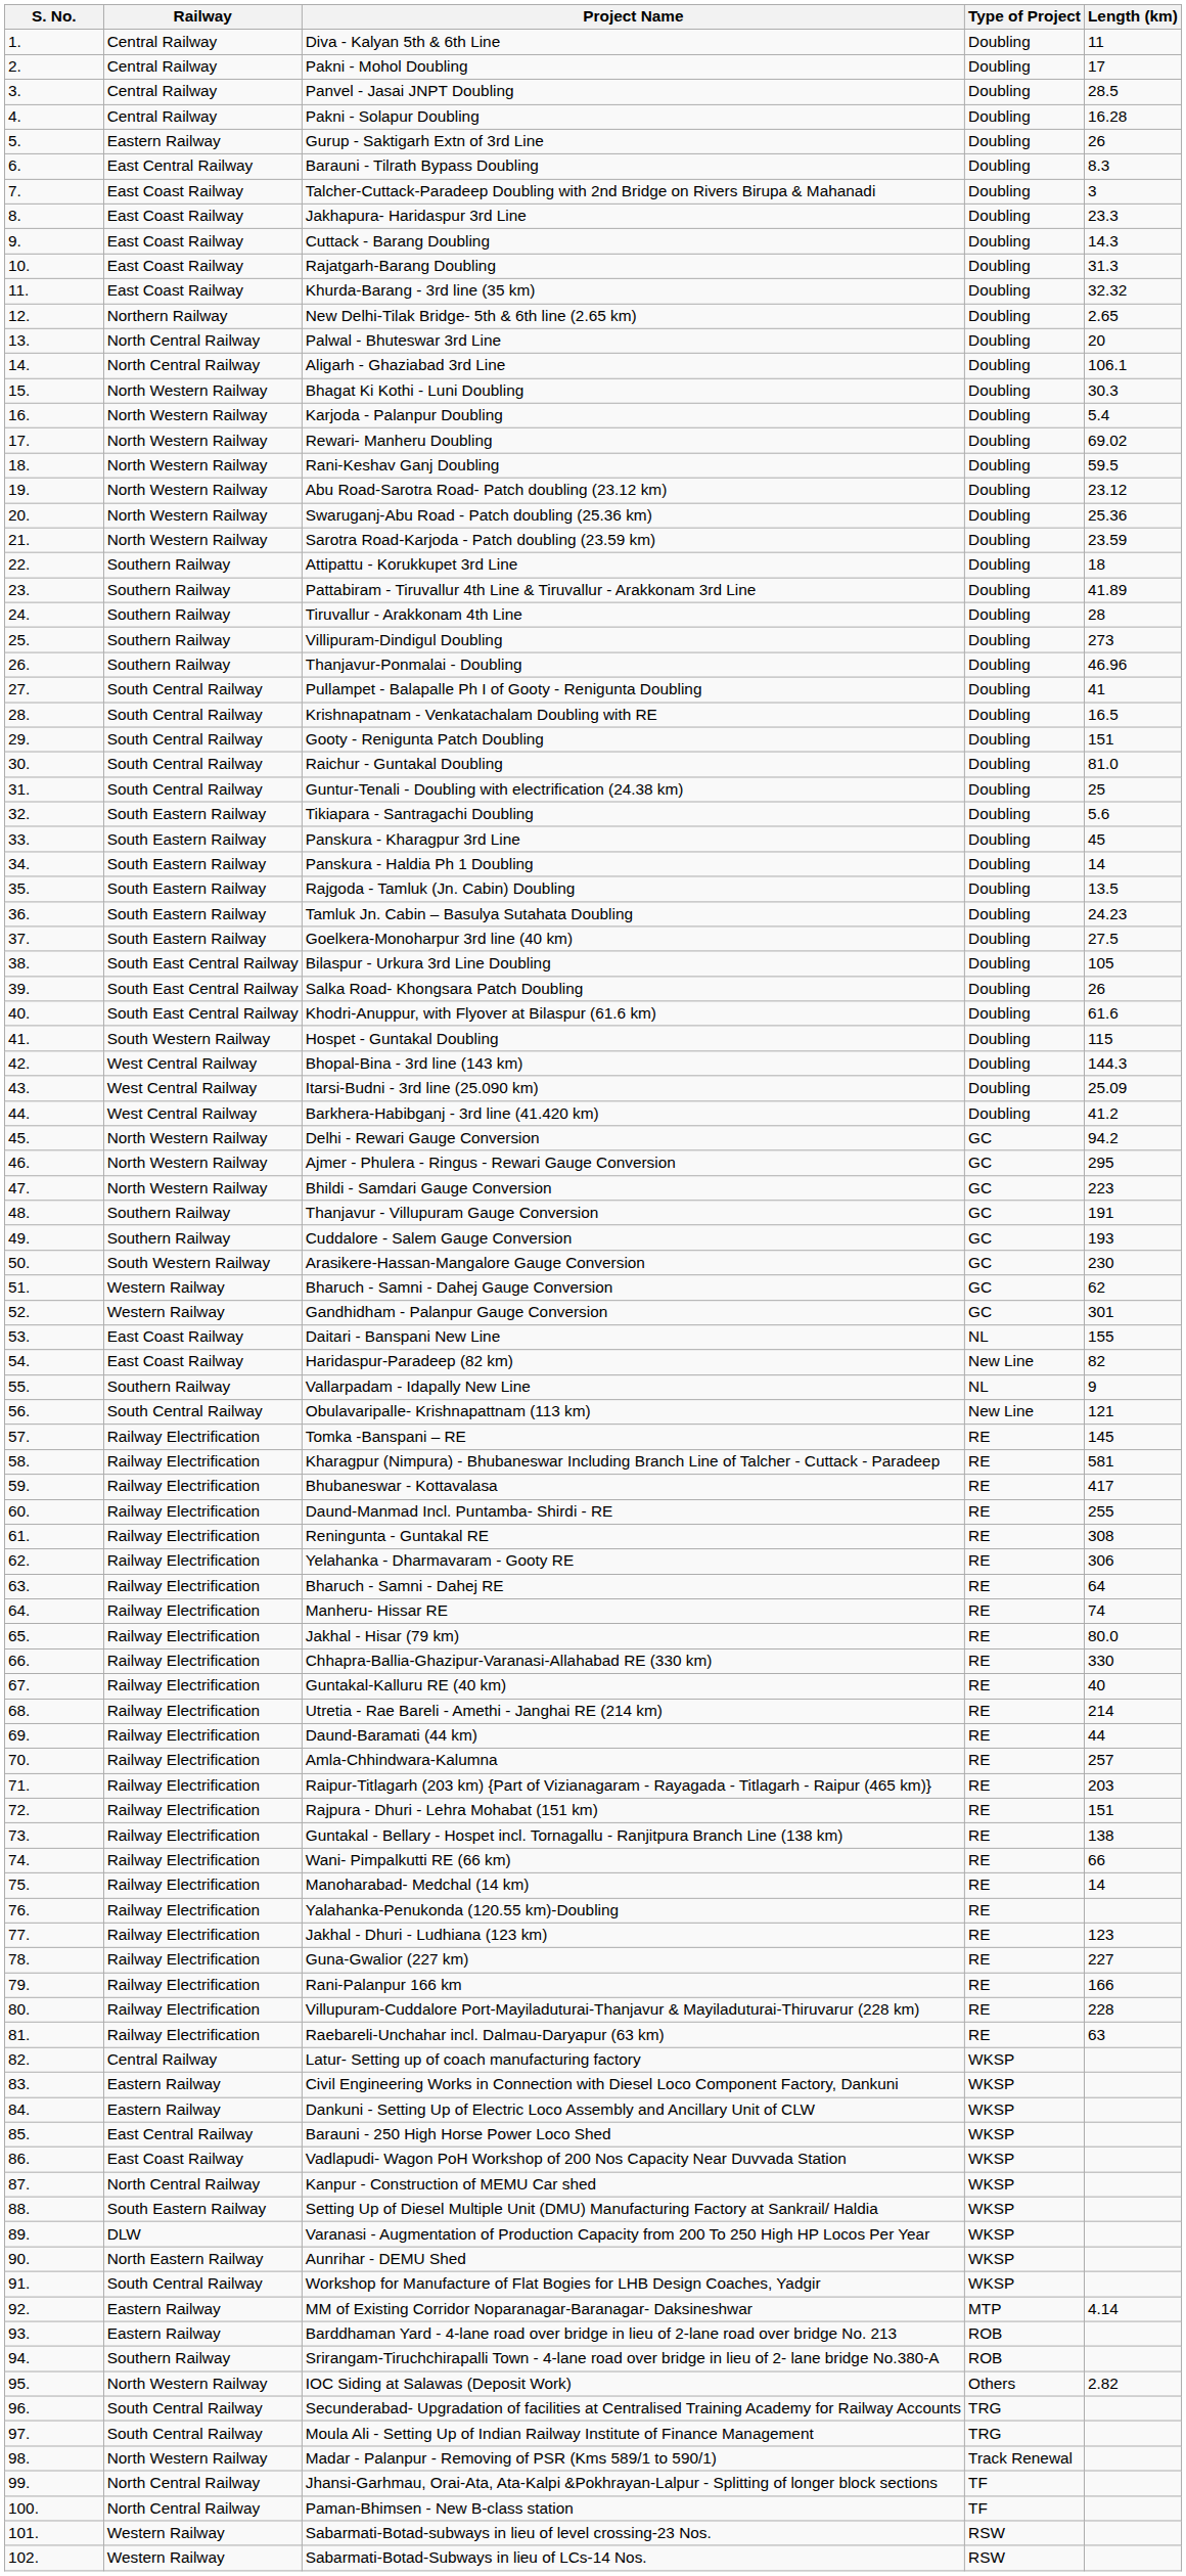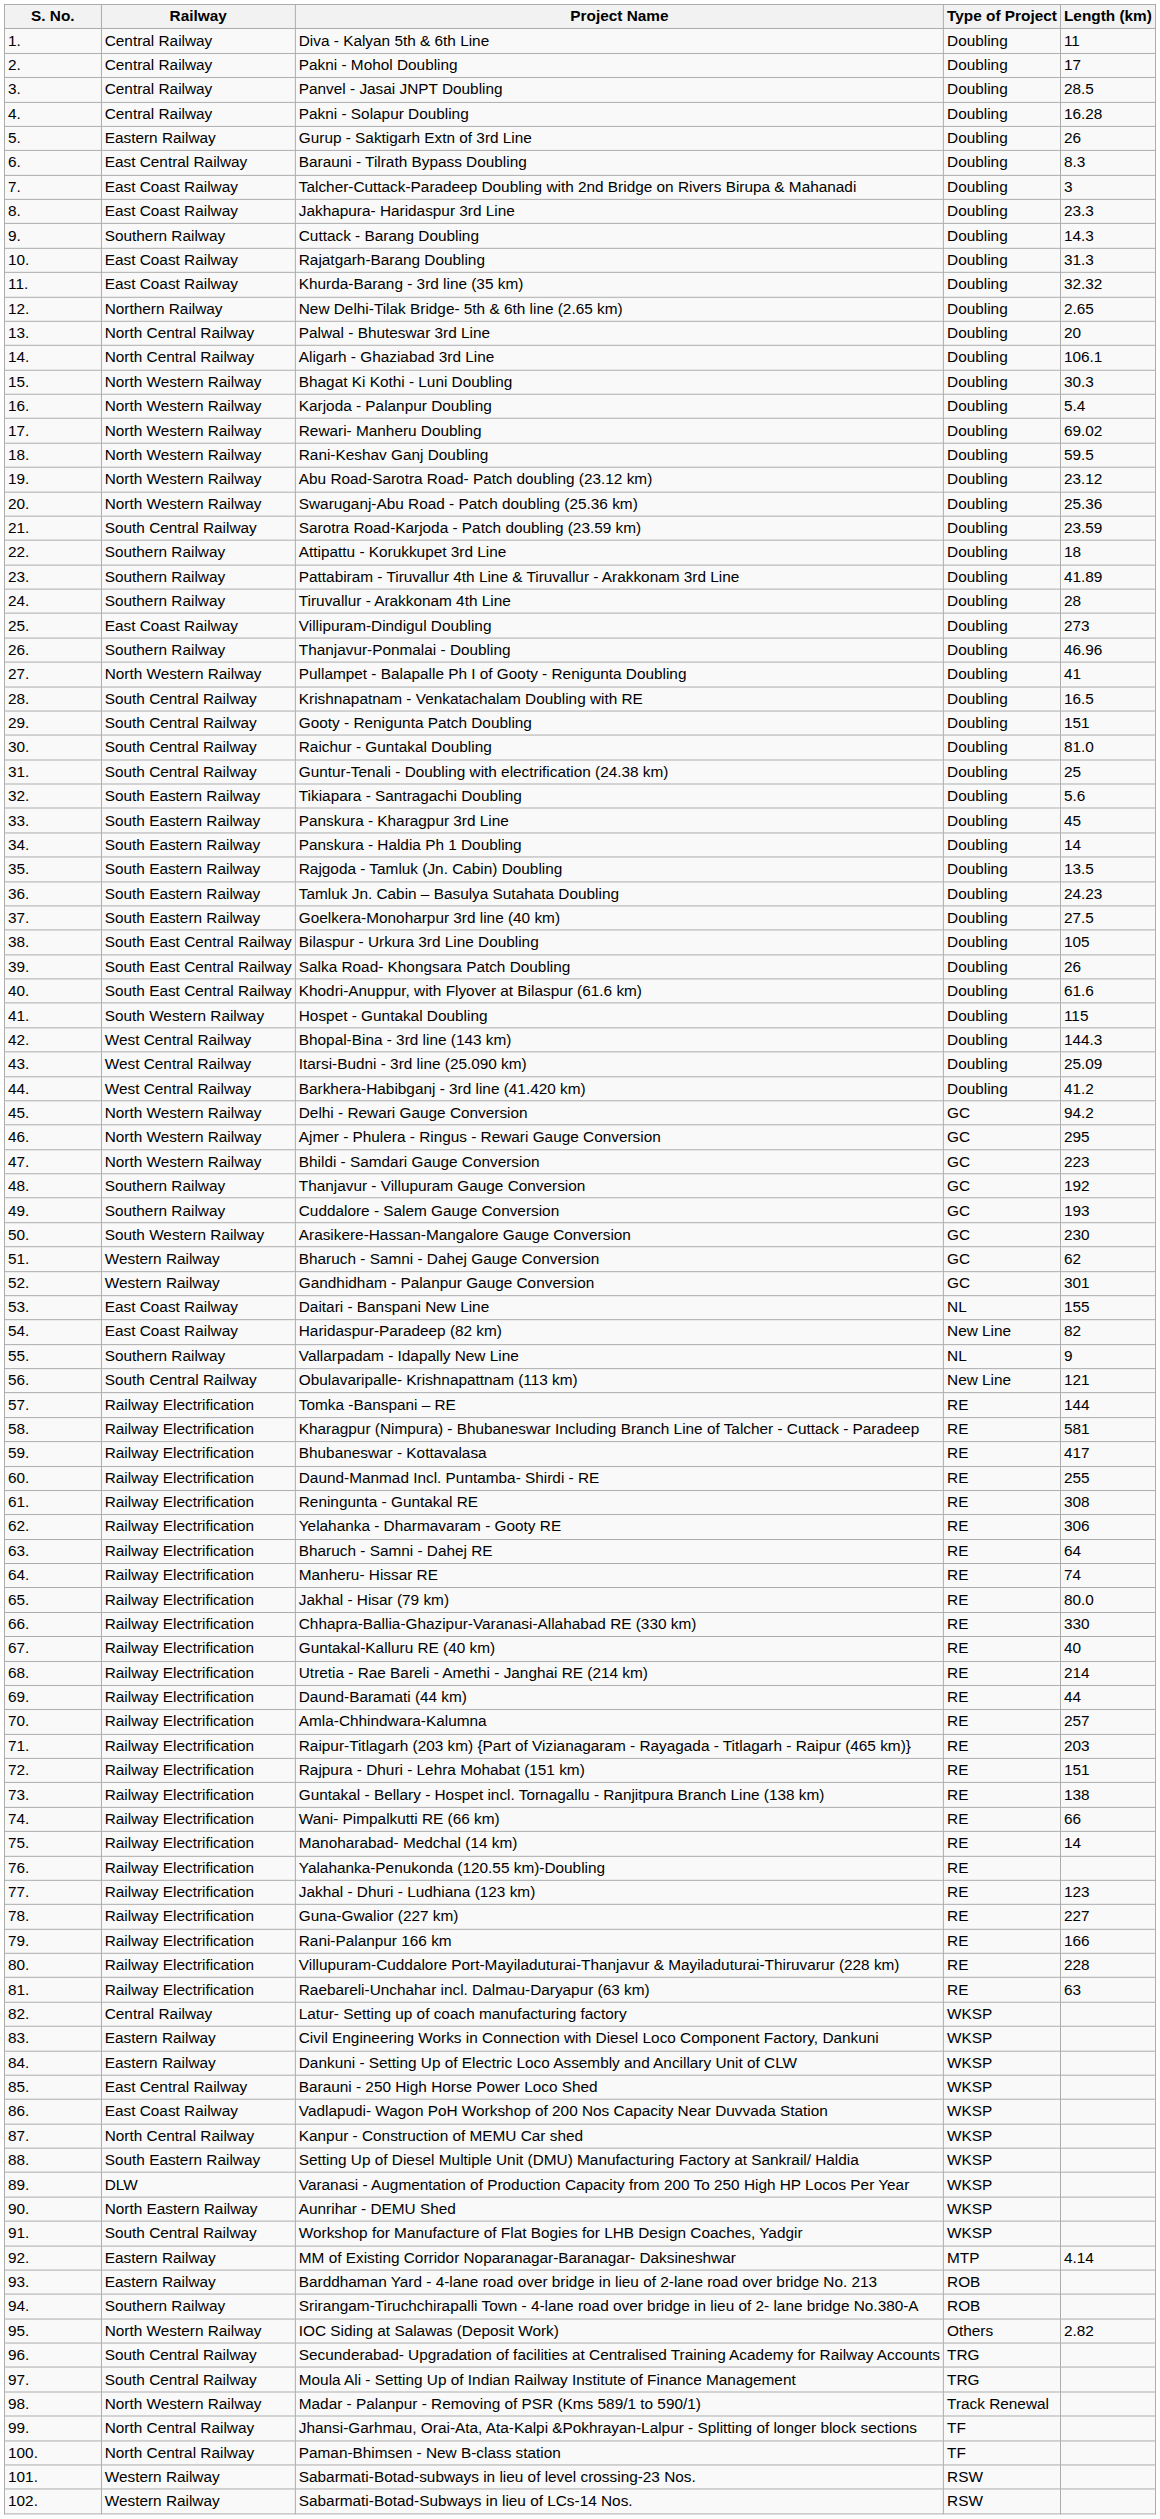Cuttack - Barang Doubling | Railway: East Coast Railway -> Southern Railway
Sarotra Road-Karjoda - Patch doubling (23.59 km) | Railway: North Western Railway -> South Central Railway
Villipuram-Dindigul Doubling | Railway: Southern Railway -> East Coast Railway
Pullampet - Balapalle Ph I of Gooty - Renigunta Doubling | Railway: South Central Railway -> North Western Railway
Thanjavur - Villupuram Gauge Conversion | Length (km): 191 -> 192
Tomka -Banspani – RE | Length (km): 145 -> 144
